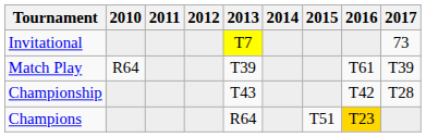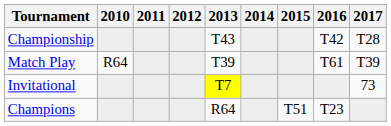rows swapped: Championship <-> Invitational
Champions | 2016: gold background -> no background
